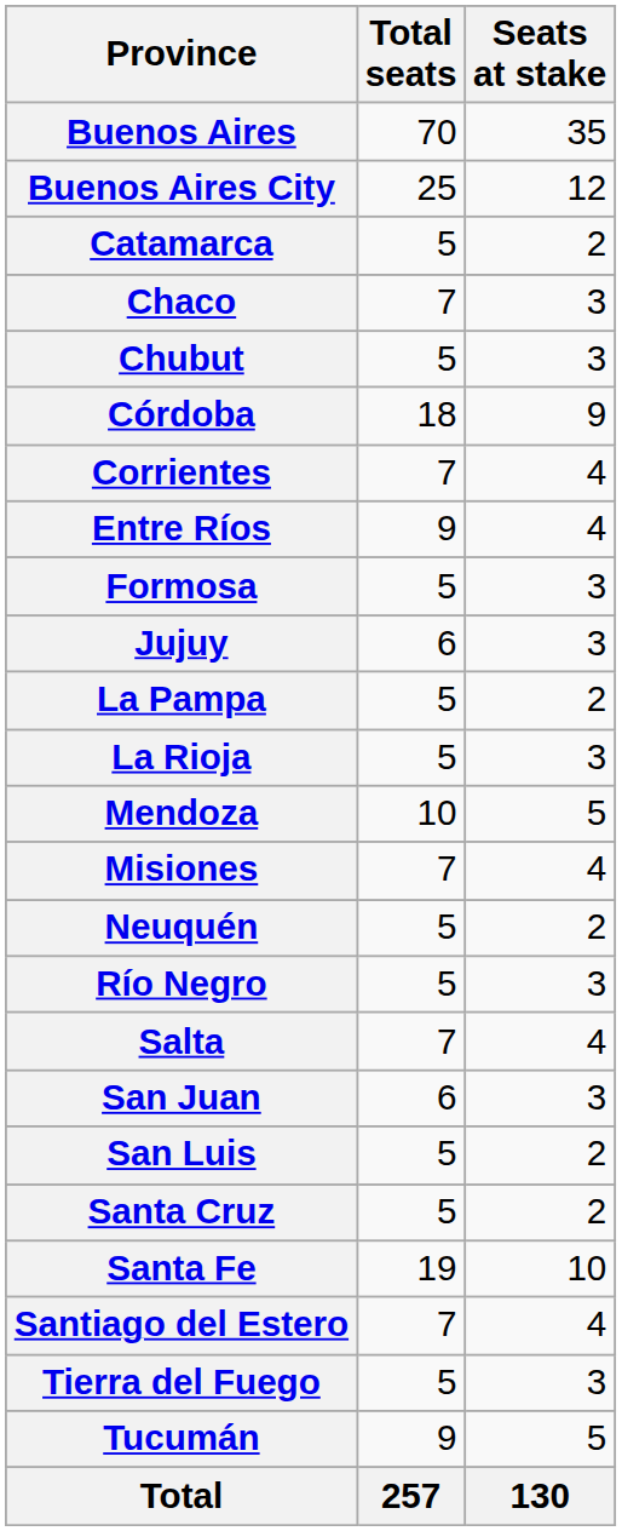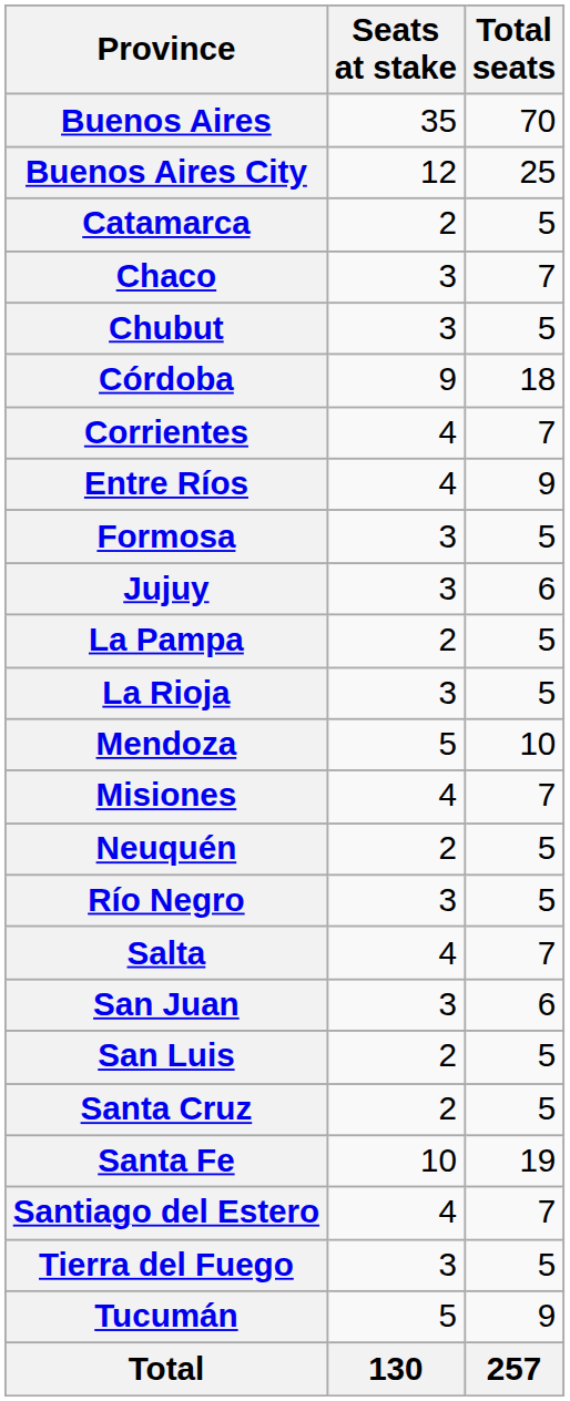columns swapped: Total seats <-> Seats at stake
